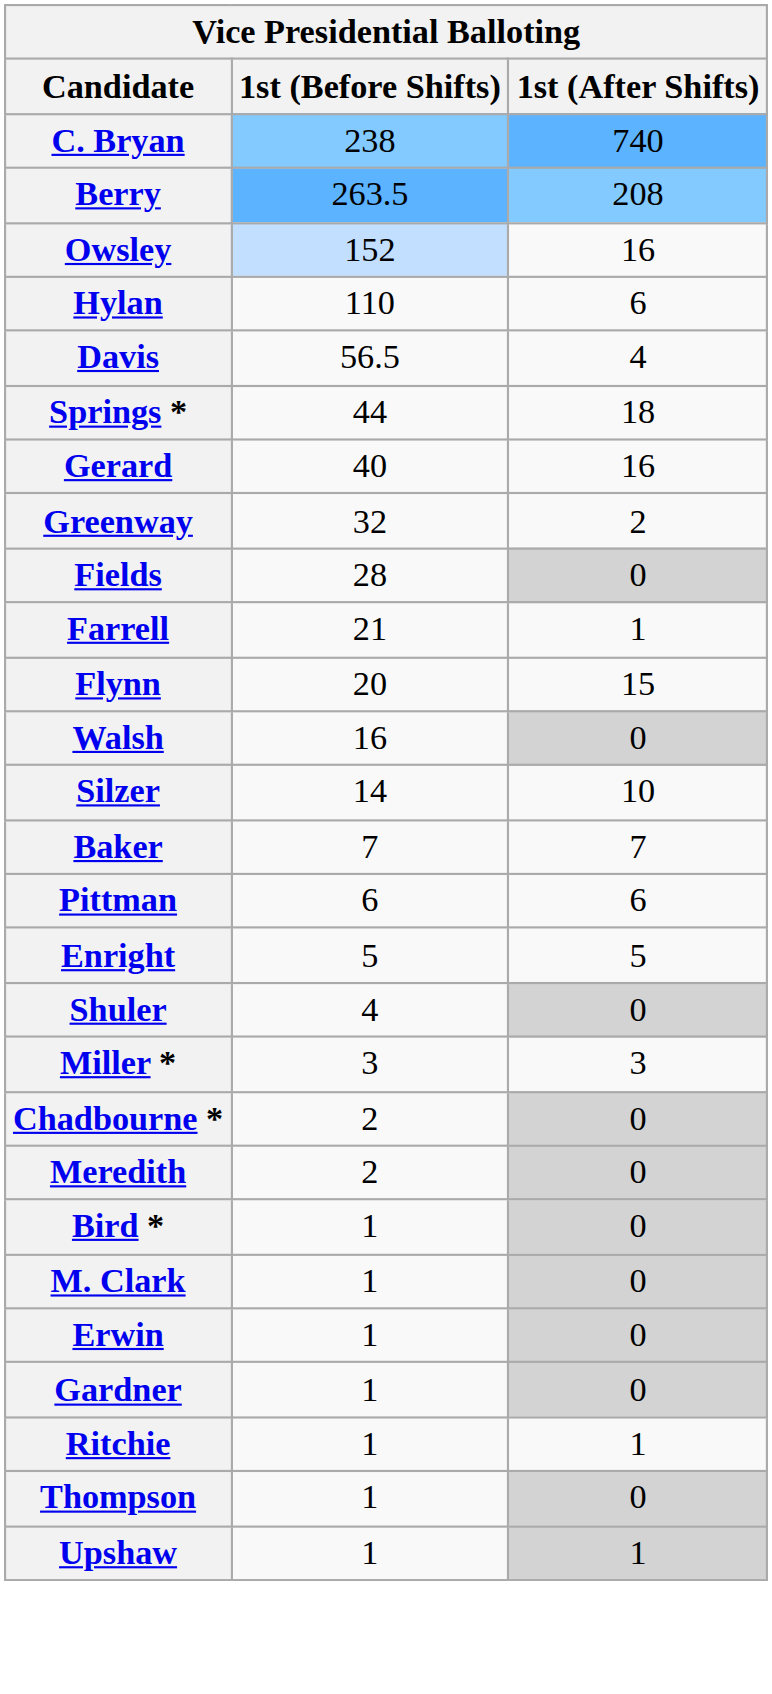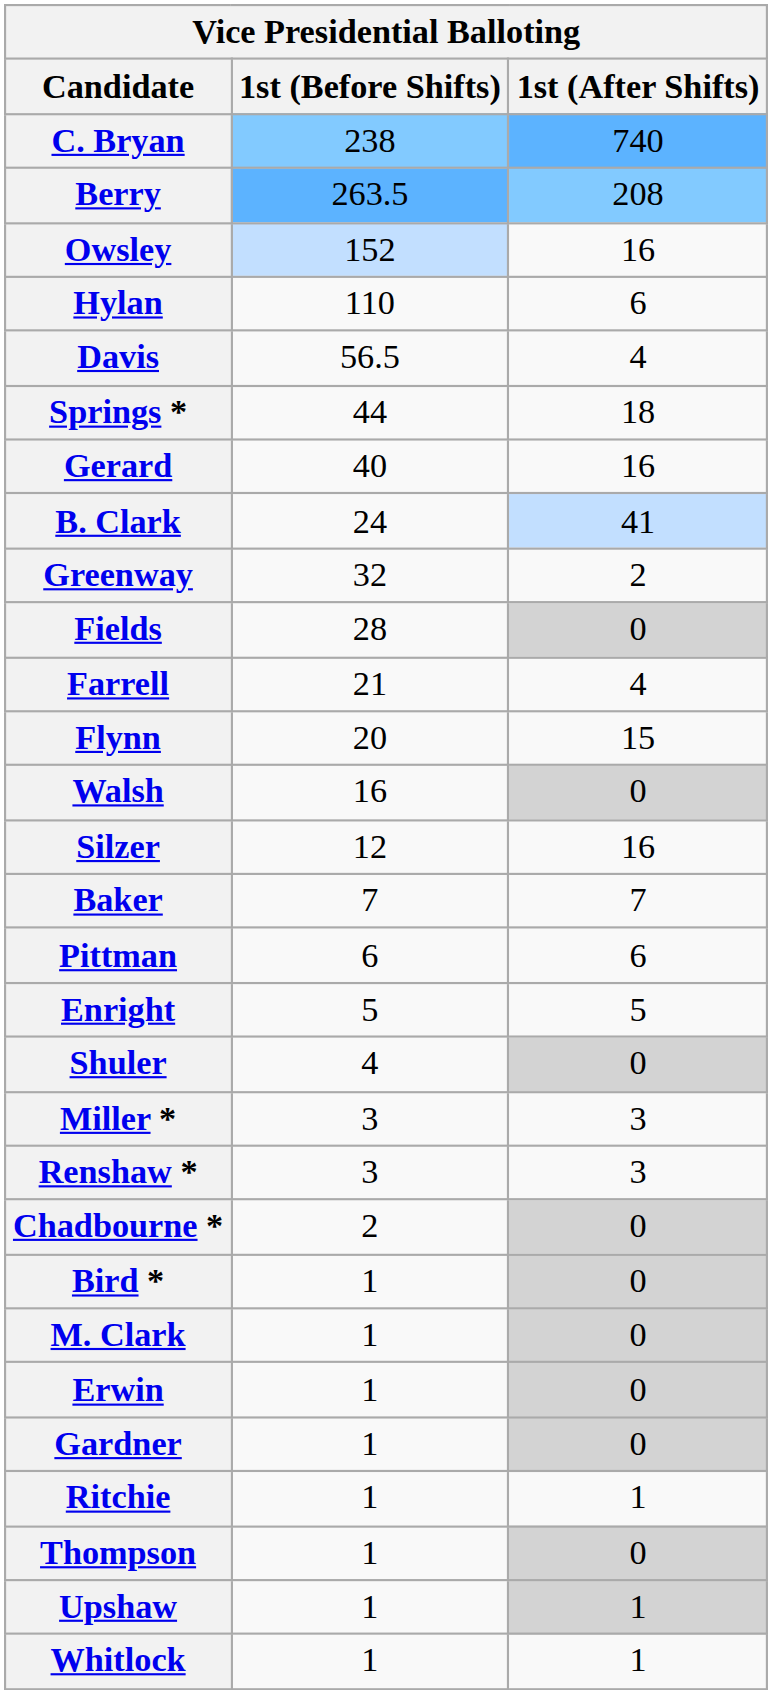+ row: B. Clark | 24 | 41
Farrell | 1st (After Shifts): 1 -> 4
Silzer | 1st (Before Shifts): 14 -> 12
Silzer | 1st (After Shifts): 10 -> 16
+ row: Renshaw * | 3 | 3
- row: Meredith | 2 | 0
+ row: Whitlock | 1 | 1
